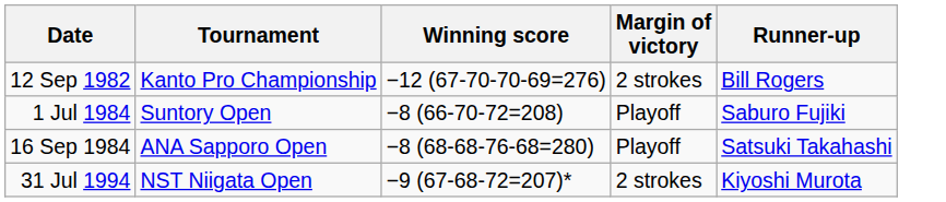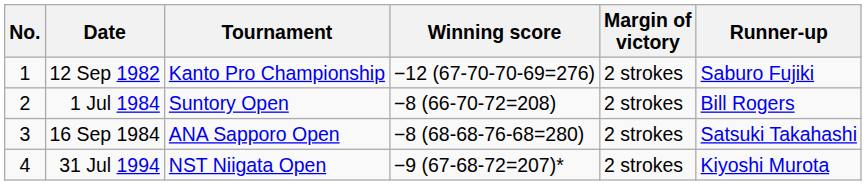+ column: No. | 1 | 2 | 3 | 4
12 Sep 1982 | Runner-up: Bill Rogers -> Saburo Fujiki
1 Jul 1984 | Margin of victory: Playoff -> 2 strokes
1 Jul 1984 | Runner-up: Saburo Fujiki -> Bill Rogers
16 Sep 1984 | Margin of victory: Playoff -> 2 strokes
